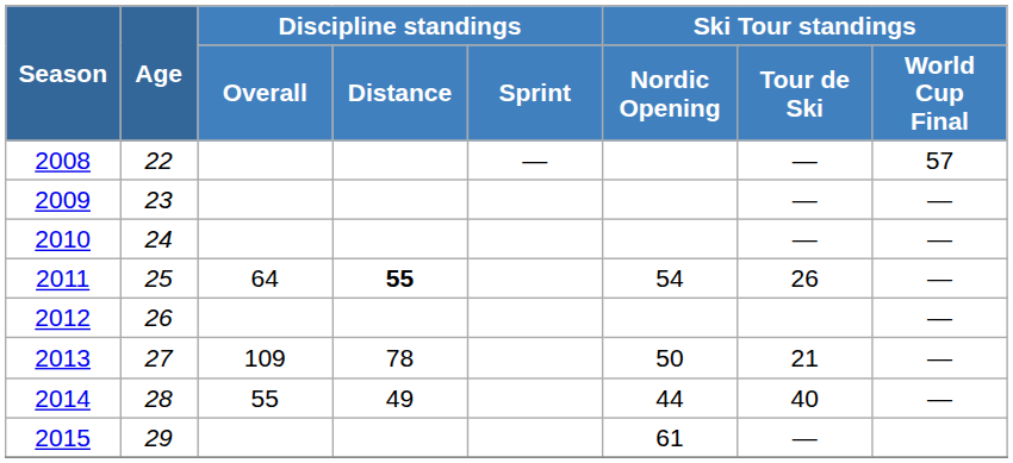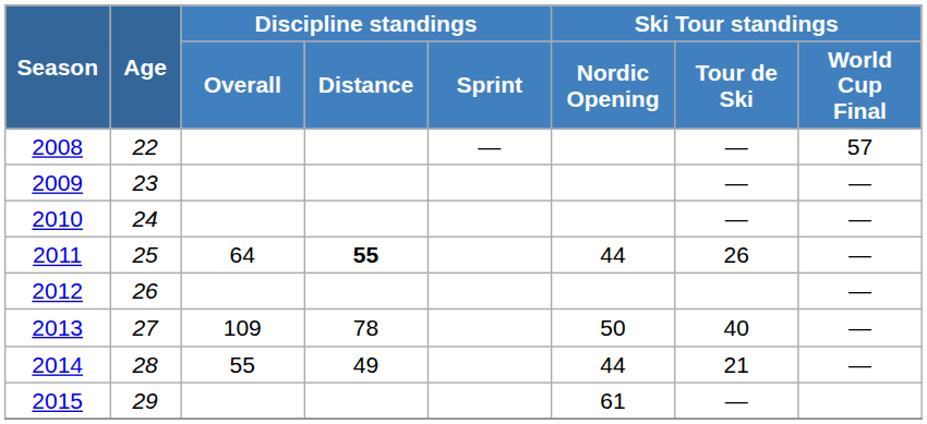2011 | Ski Tour standings / Nordic Opening: 54 -> 44
2013 | Ski Tour standings / Tour de Ski: 21 -> 40
2014 | Ski Tour standings / Tour de Ski: 40 -> 21
